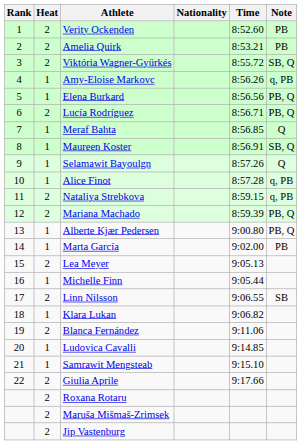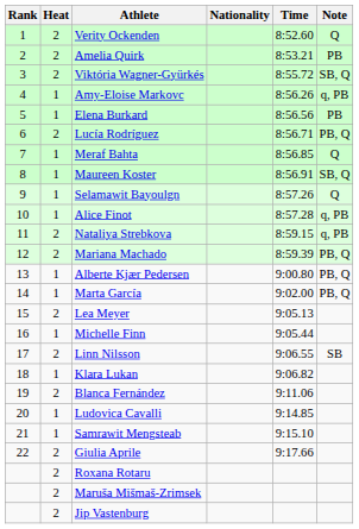Verity Ockenden | Note: PB -> Q
Elena Burkard | Note: PB, Q -> PB
Marta García | Note: PB -> PB, Q
